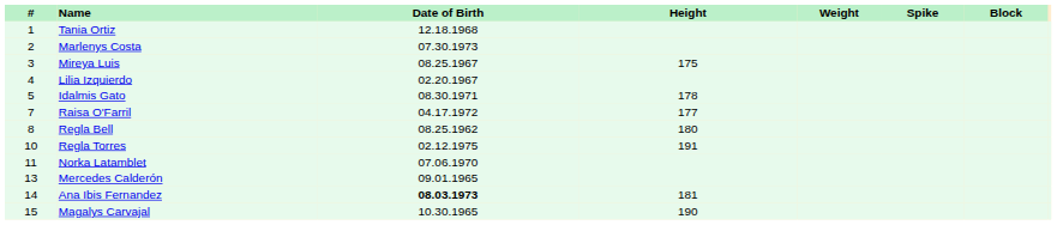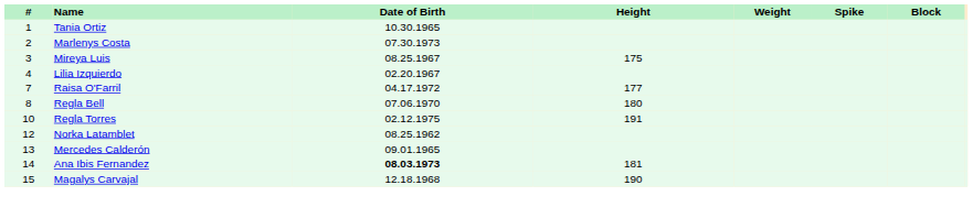Tania Ortiz | Date of Birth: 12.18.1968 -> 10.30.1965
- row: 5 | Idalmis Gato | 08.30.1971 | 178
Regla Bell | Date of Birth: 08.25.1962 -> 07.06.1970
Norka Latamblet | #: 11 -> 12
Norka Latamblet | Date of Birth: 07.06.1970 -> 08.25.1962
Magalys Carvajal | Date of Birth: 10.30.1965 -> 12.18.1968
